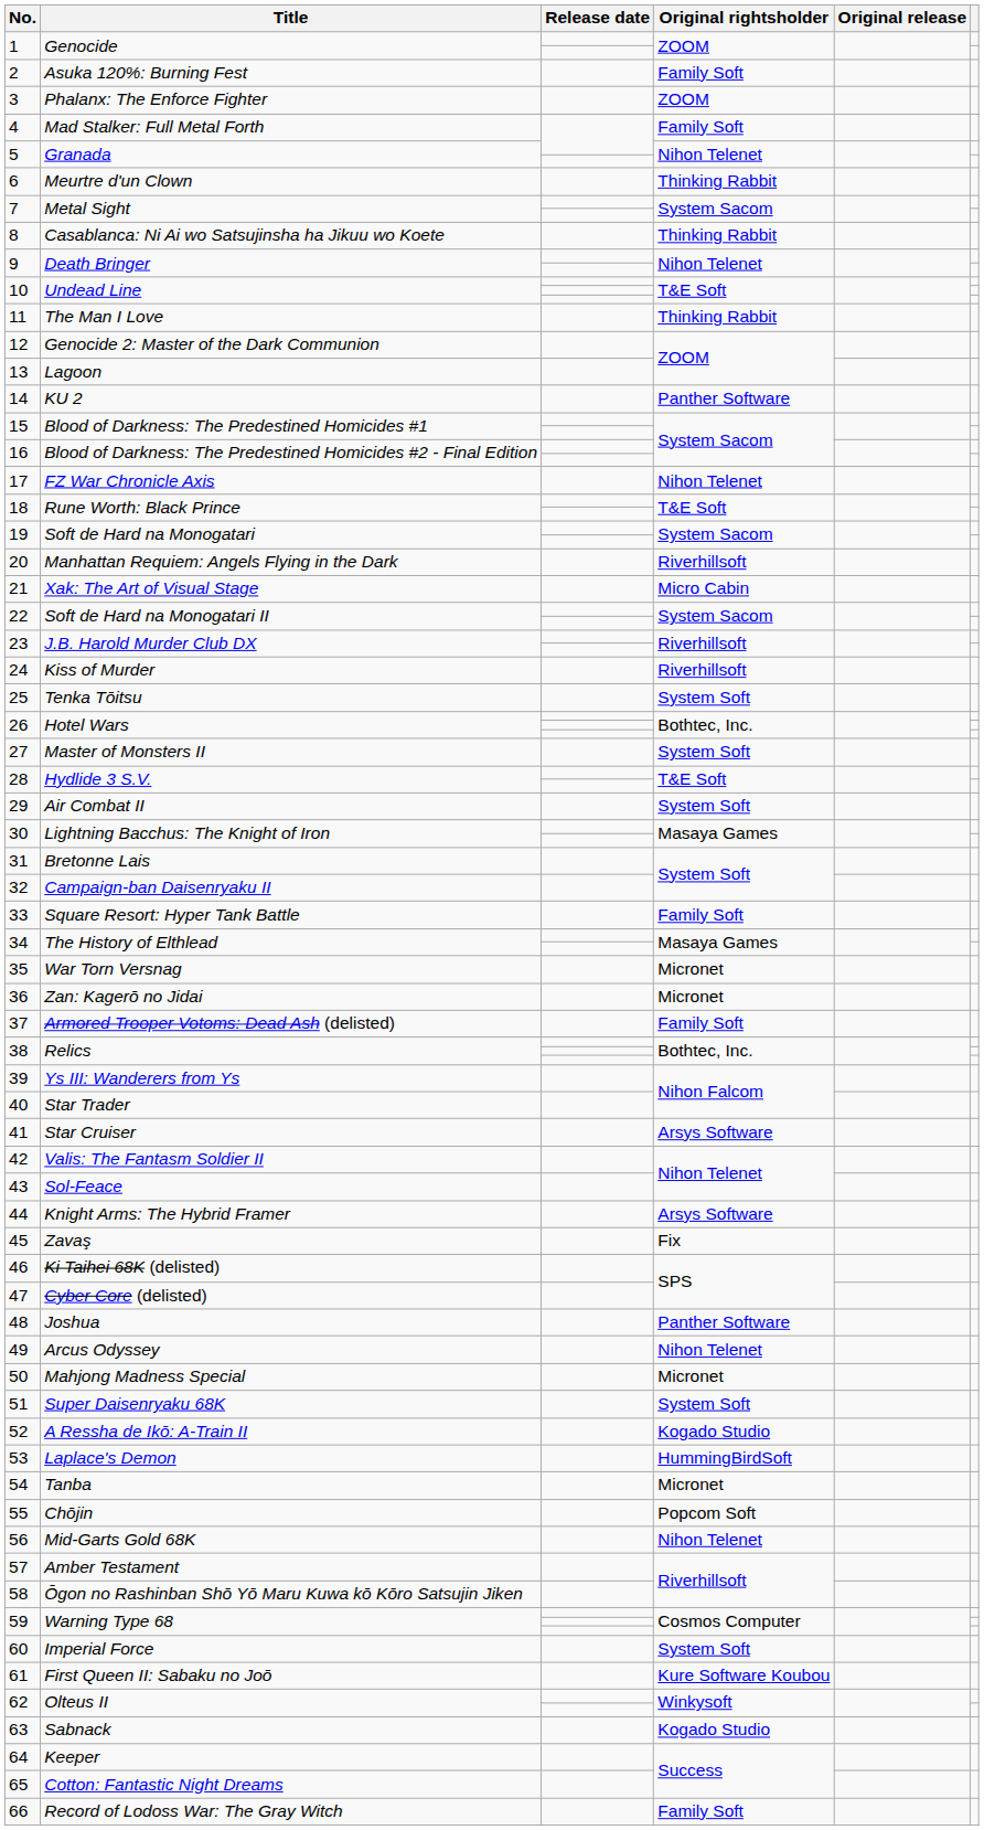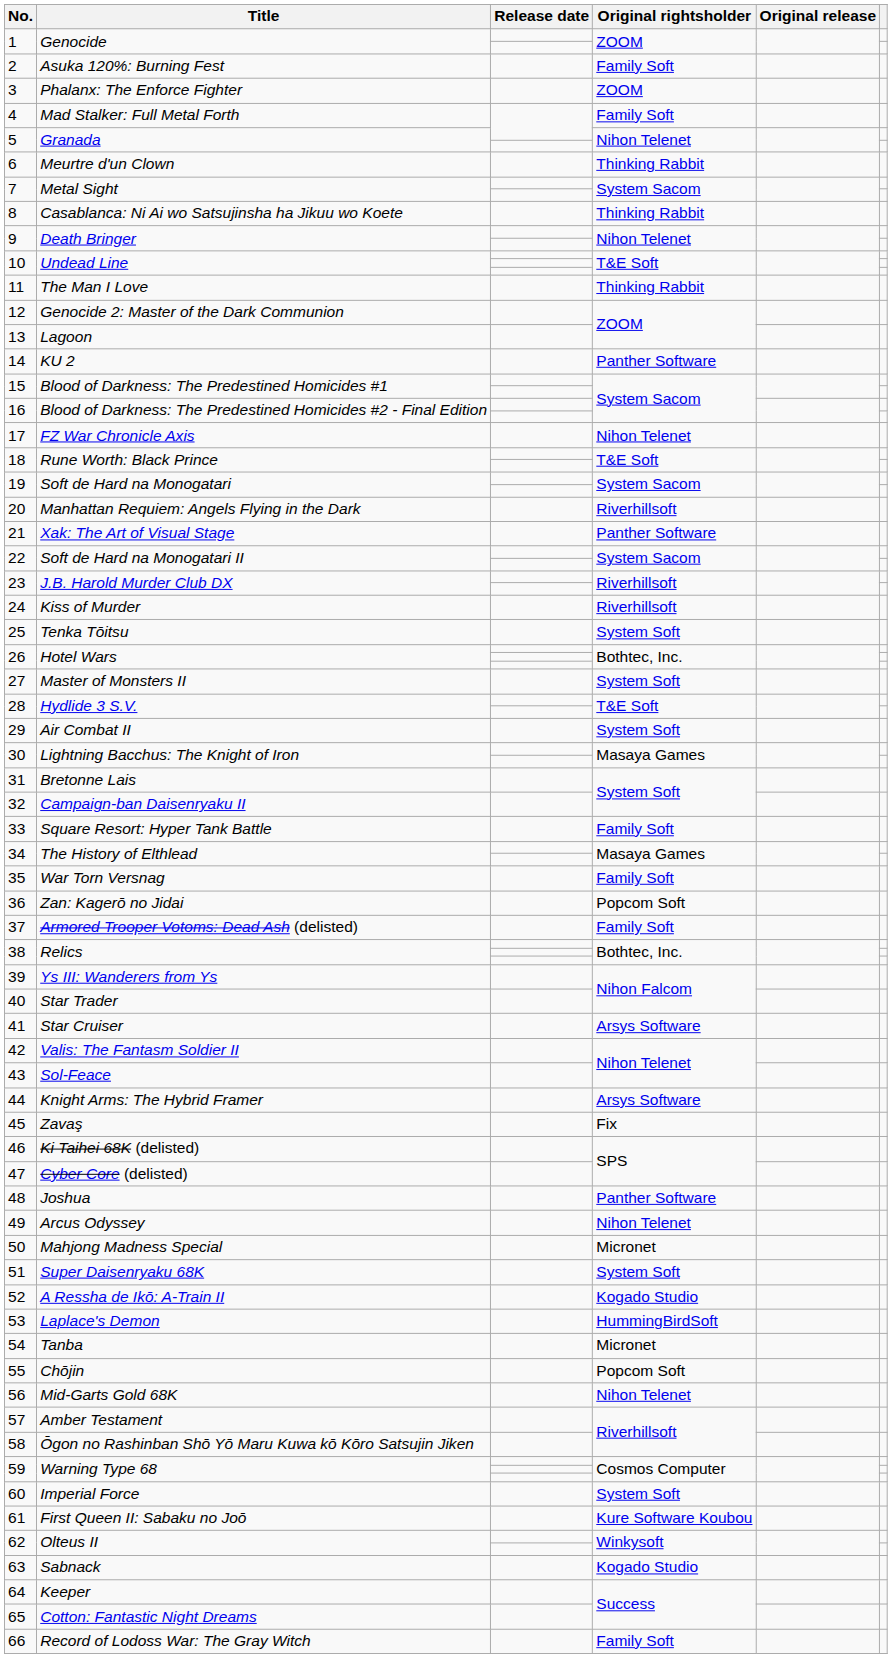21 | Original rightsholder: Micro Cabin -> Panther Software
35 | Original rightsholder: Micronet -> Family Soft
36 | Original rightsholder: Micronet -> Popcom Soft
